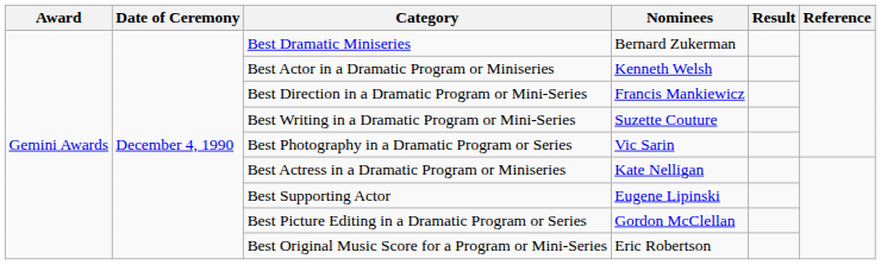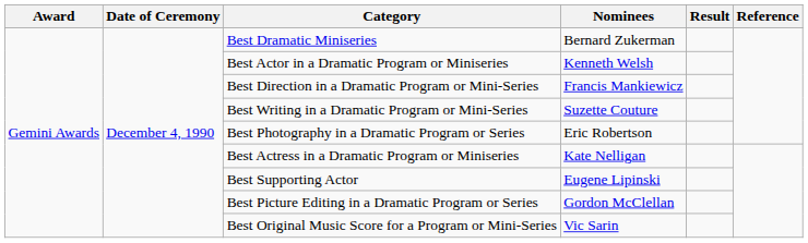Best Photography in a Dramatic Program or Series | Nominees: Vic Sarin -> Eric Robertson
Best Original Music Score for a Program or Mini-Series | Nominees: Eric Robertson -> Vic Sarin
